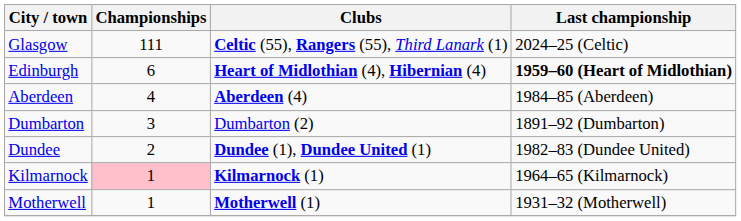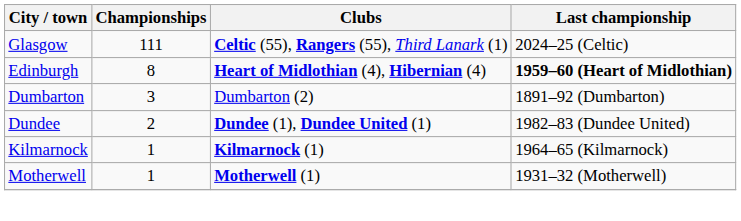Edinburgh | Championships: 6 -> 8
- row: Aberdeen | 4 | Aberdeen (4) | 1984–85 (Aberdeen)
Kilmarnock | Championships: pink background -> no background
